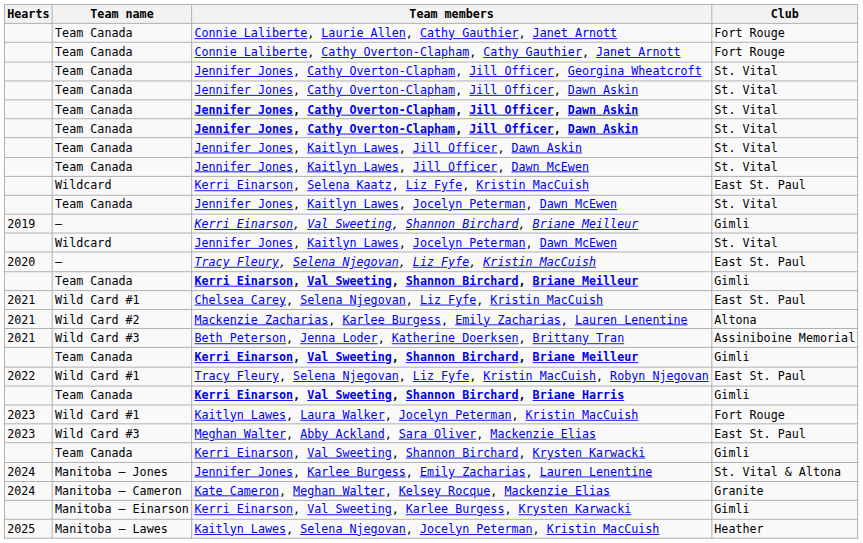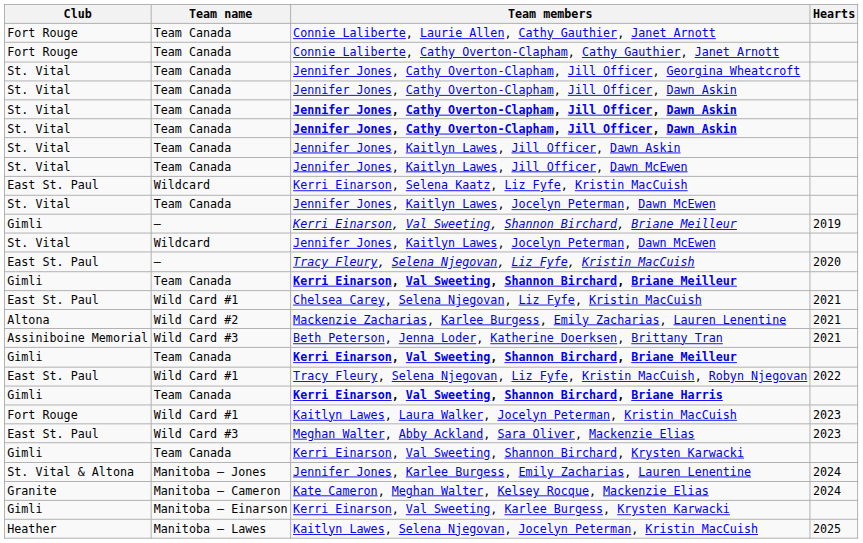columns swapped: Hearts <-> Club
